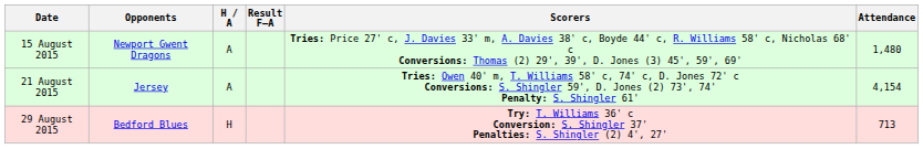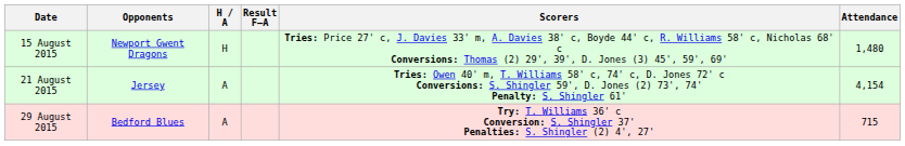15 August 2015 | H / A: A -> H
29 August 2015 | H / A: H -> A
29 August 2015 | Attendance: 713 -> 715
